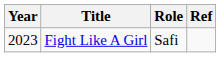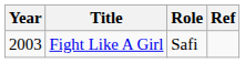Fight Like A Girl | Year: 2023 -> 2003
